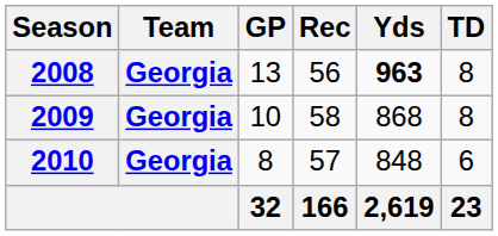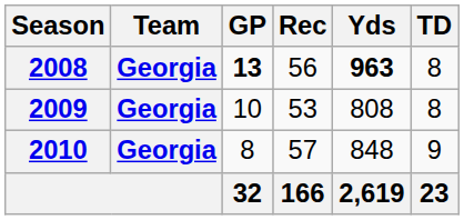2008 | GP: normal -> bold
2009 | Rec: 58 -> 53
2009 | Yds: 868 -> 808
2010 | TD: 6 -> 9
